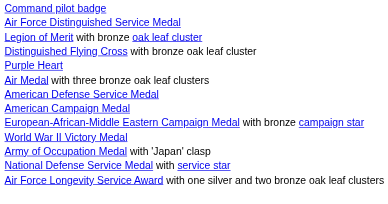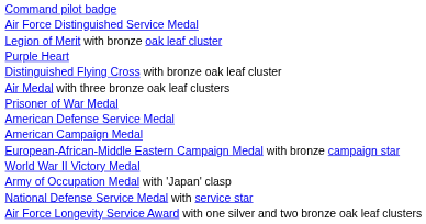rows swapped: Distinguished Flying Cross with bronze oak leaf cluster <-> Purple Heart
+ row: Prisoner of War Medal
